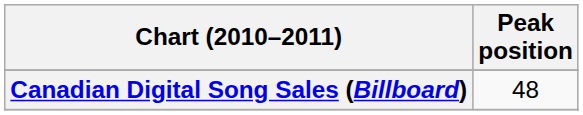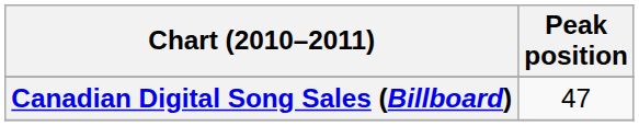Canadian Digital Song Sales (Billboard) | Peak position: 48 -> 47
